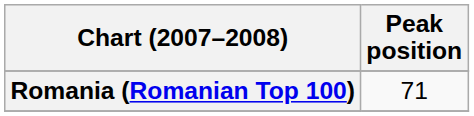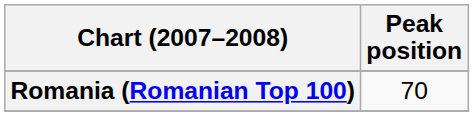Romania (Romanian Top 100) | Peak position: 71 -> 70
